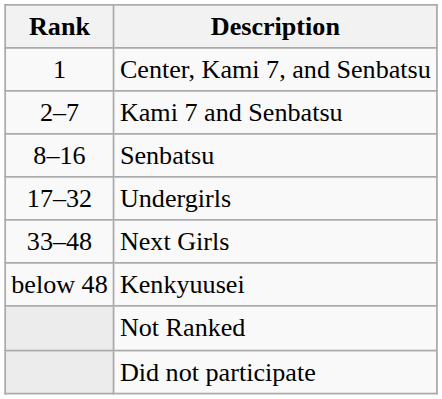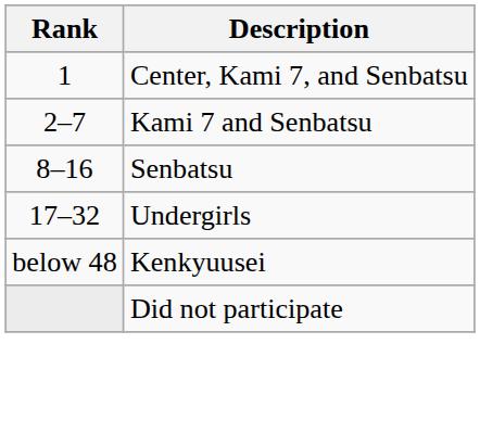- row: 33–48 | Next Girls
- row: Not Ranked
